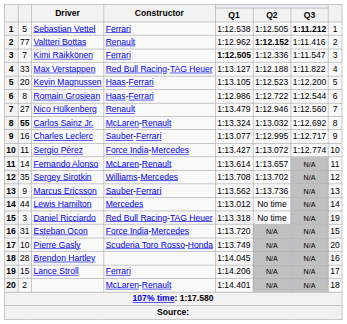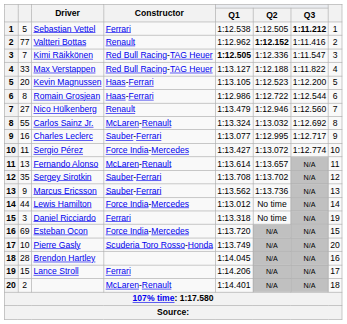Kimi Räikkönen | Constructor: Ferrari -> Red Bull Racing-TAG Heuer
Carlos Sainz Jr. | column 2: bold -> normal
Fernando Alonso | column 2: 14 -> 13
Sergey Sirotkin | Constructor: Williams-Mercedes -> Sauber-Ferrari
Lewis Hamilton | Constructor: Mercedes -> Force India-Mercedes
Daniel Ricciardo | Constructor: Red Bull Racing-TAG Heuer -> Ferrari
Esteban Ocon | column 2: 31 -> 69
